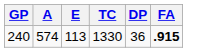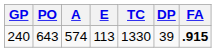+ column: PO | 643
240 | DP: 36 -> 39
